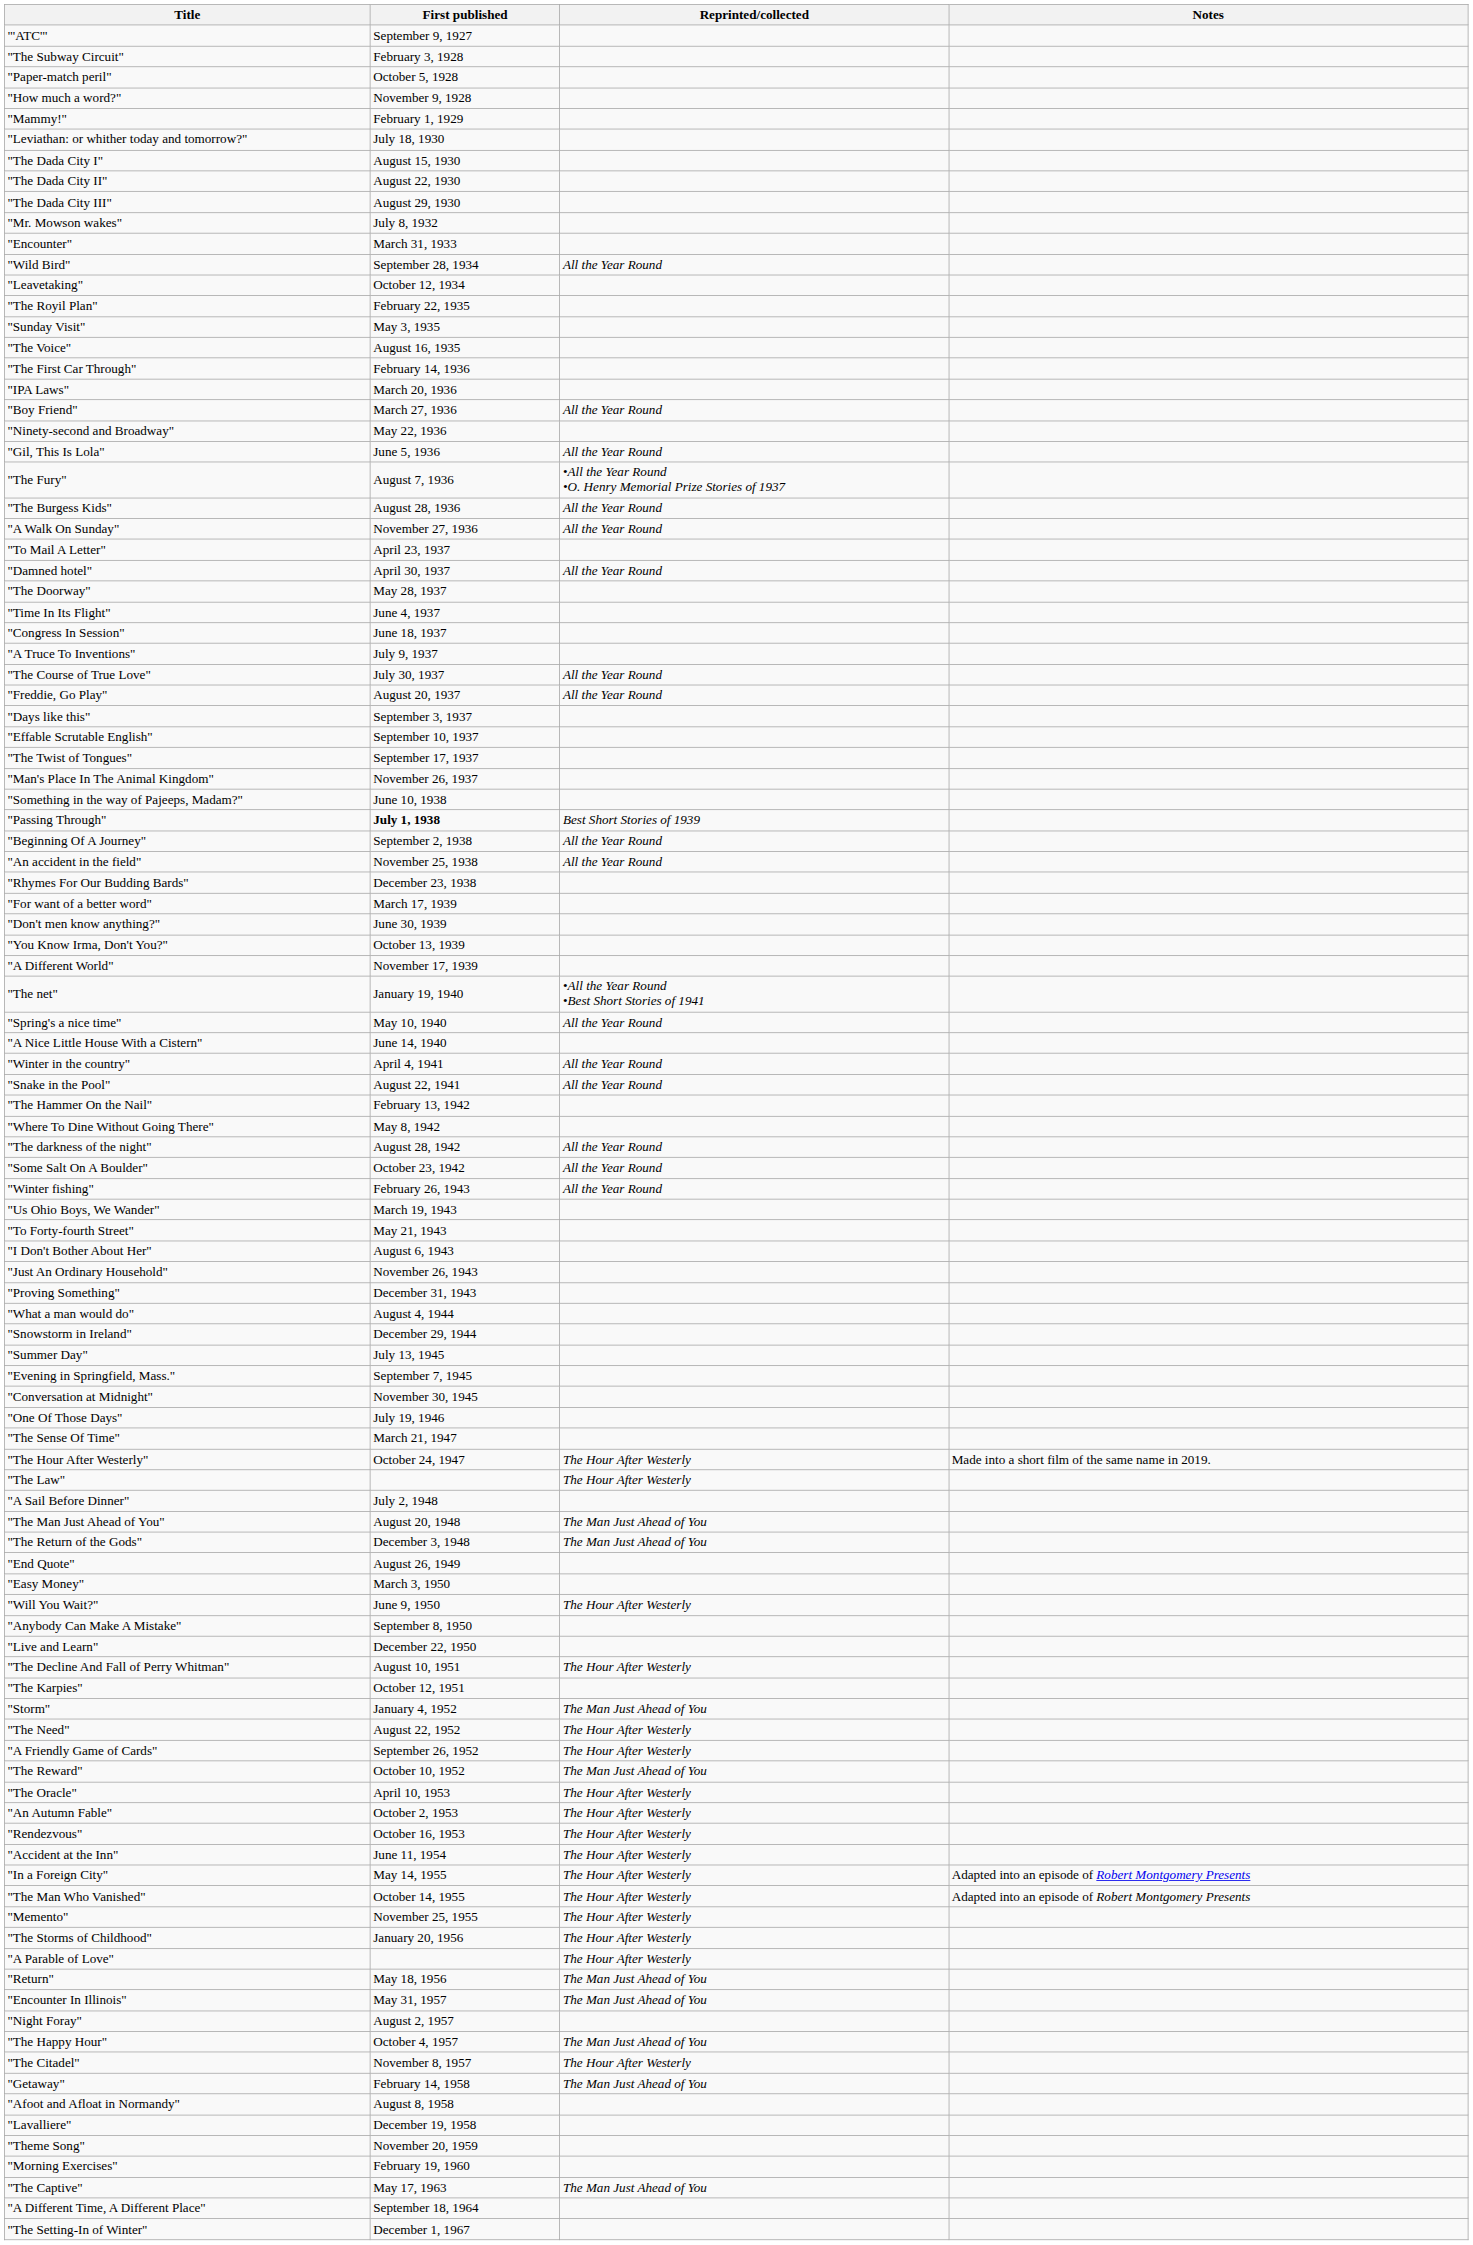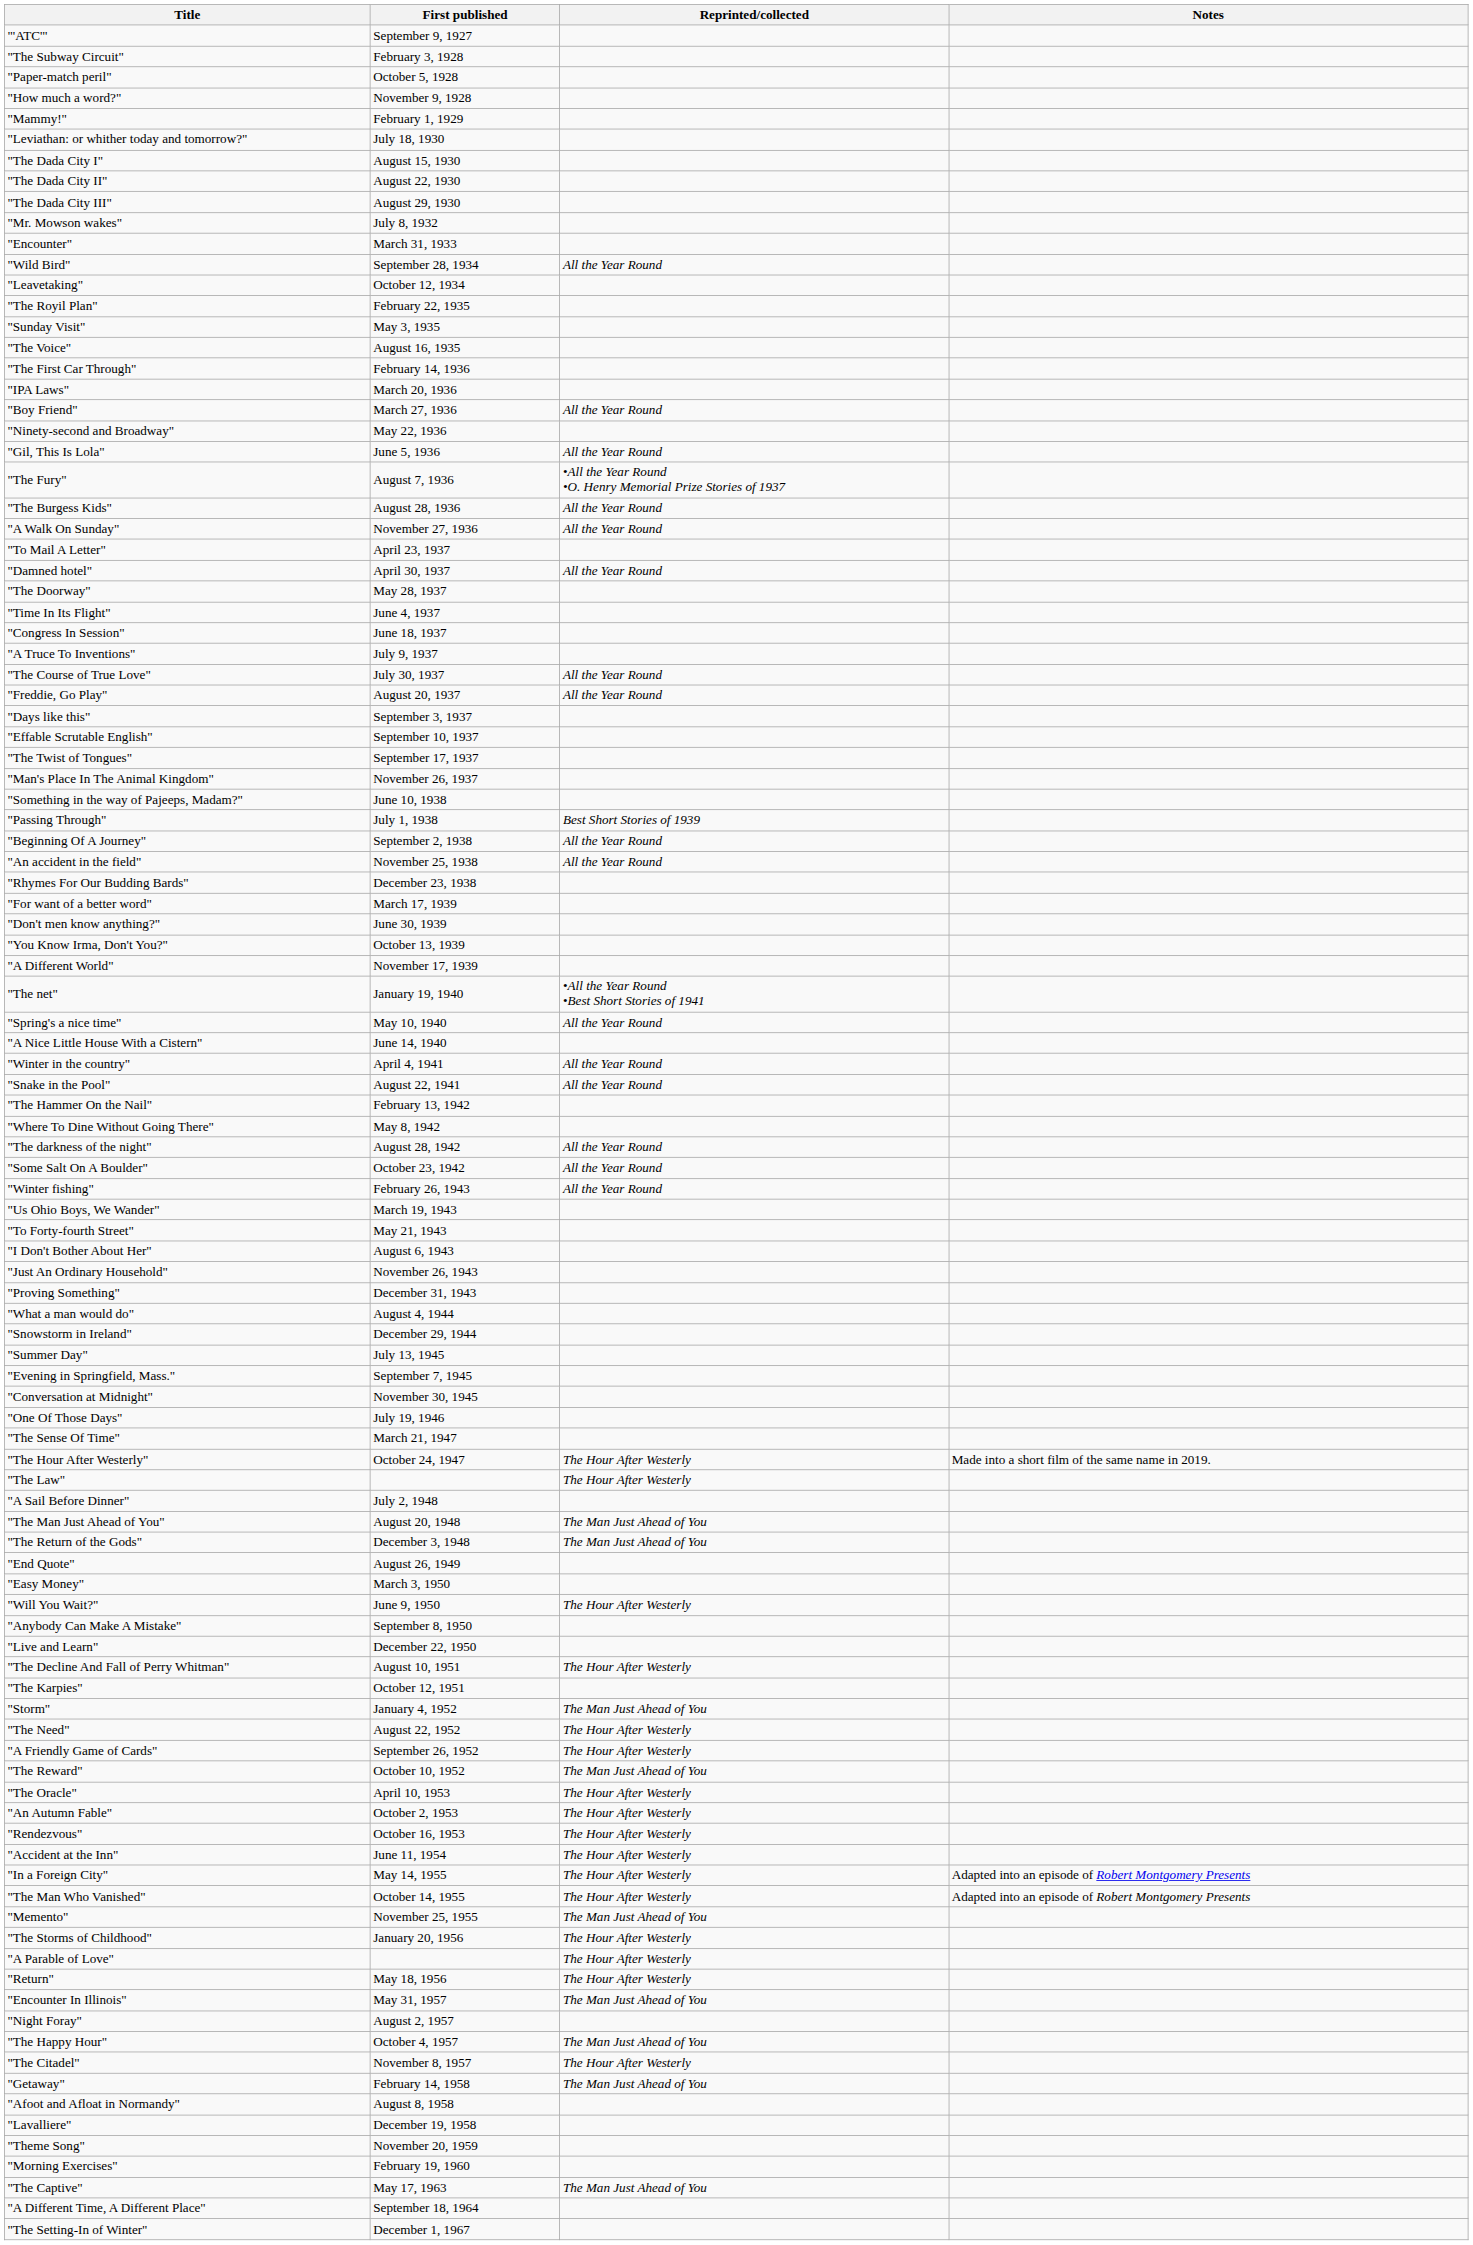"Passing Through" | First published: bold -> normal
"Memento" | Reprinted/collected: The Hour After Westerly -> The Man Just Ahead of You
"Return" | Reprinted/collected: The Man Just Ahead of You -> The Hour After Westerly
